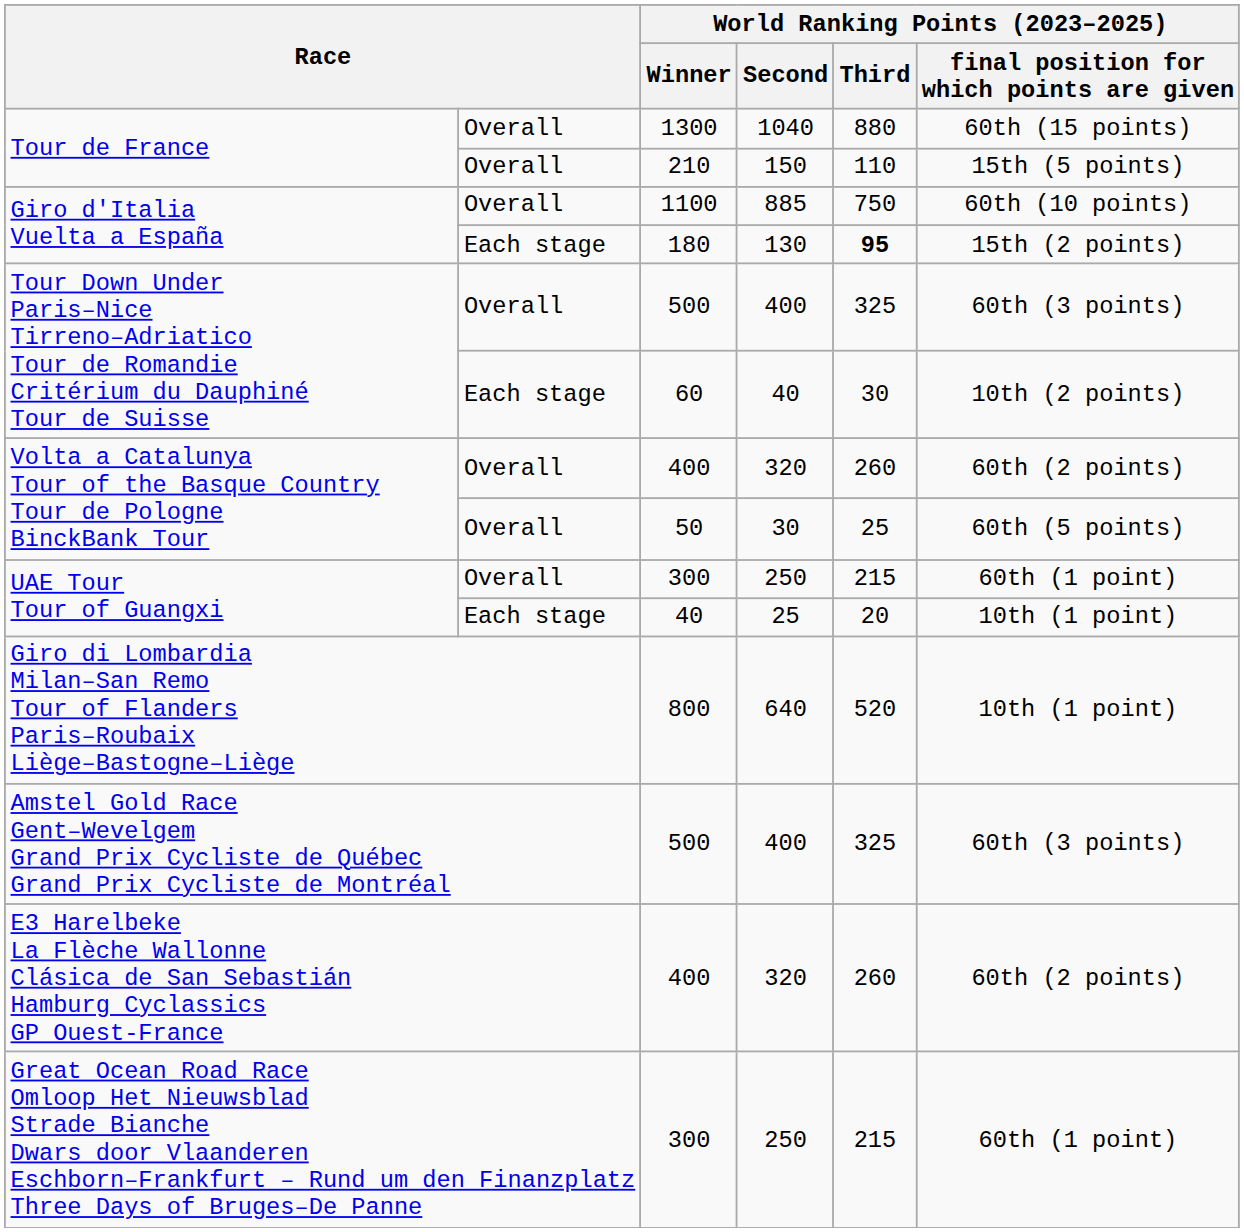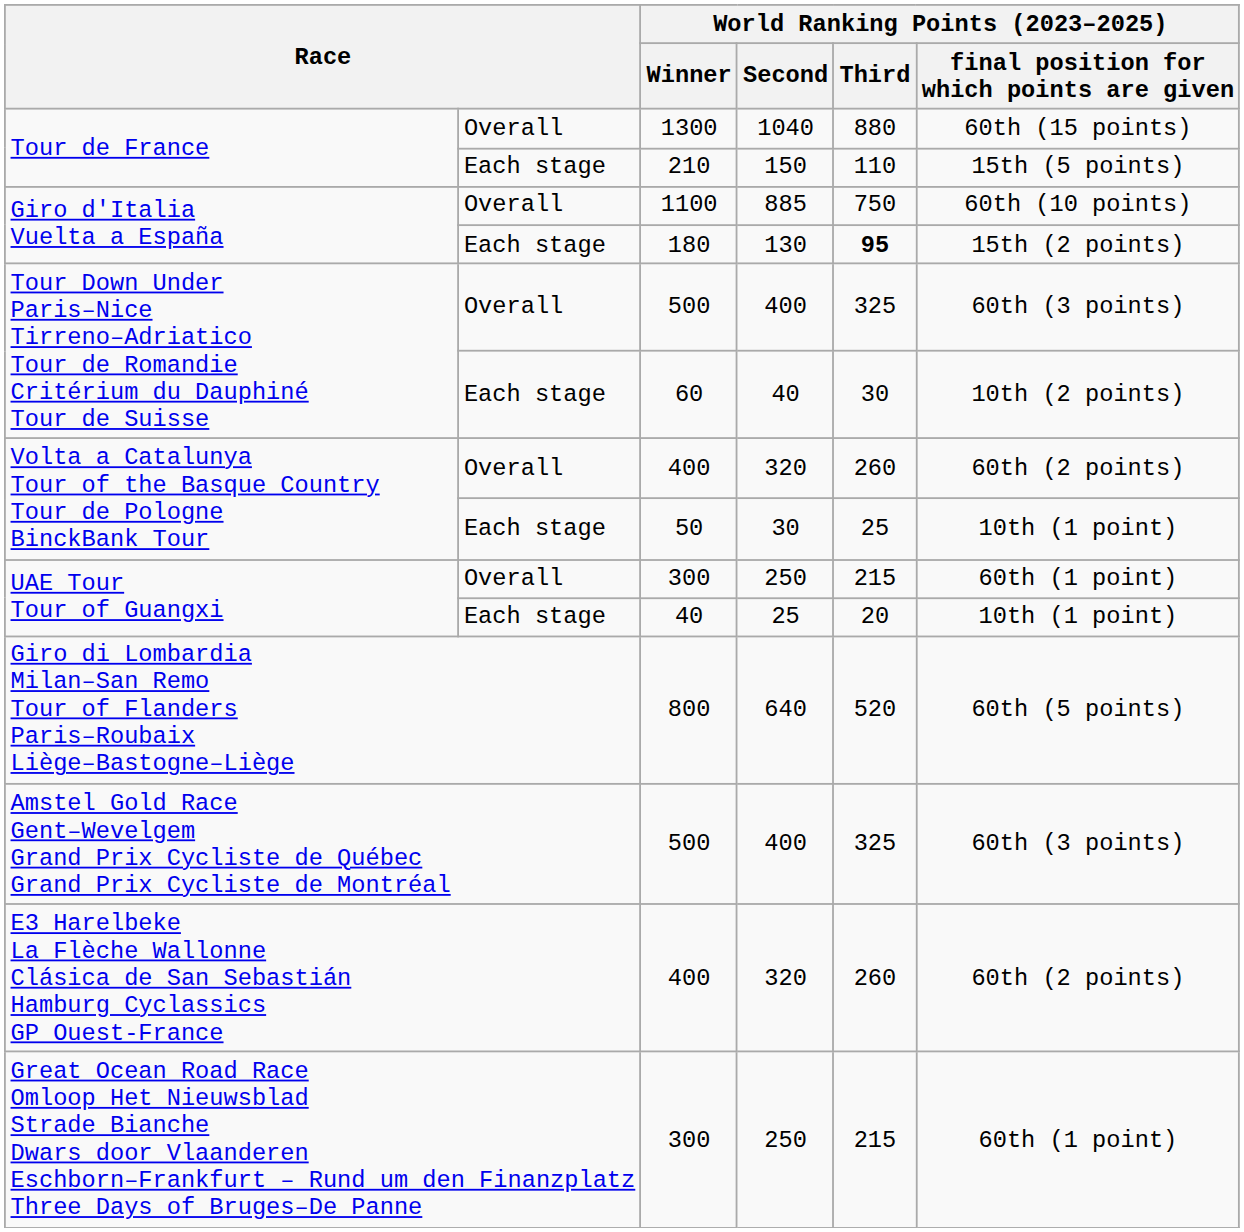210 | column 2: Overall -> Each stage
50 | column 2: Overall -> Each stage
50 | column 6: 60th (5 points) -> 10th (1 point)
800 | column 6: 10th (1 point) -> 60th (5 points)
